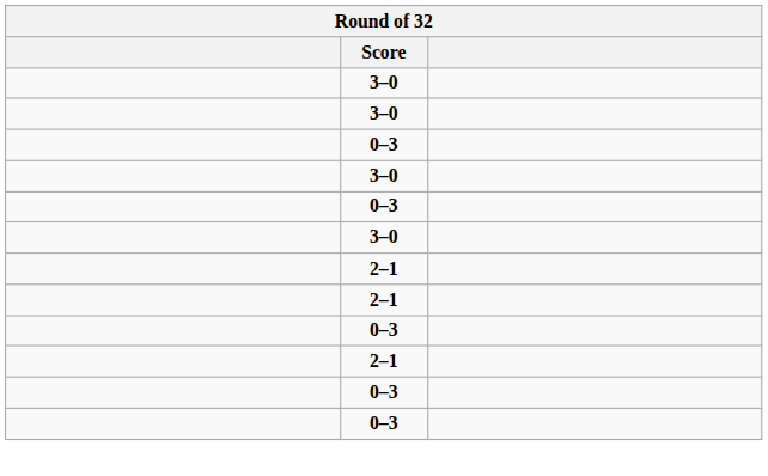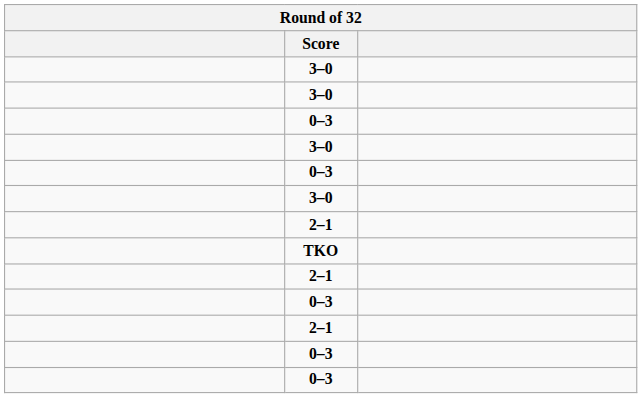+ row: TKO
